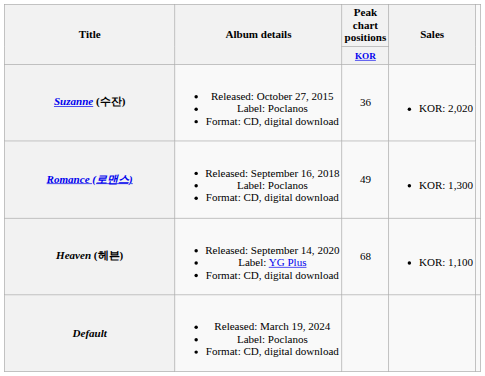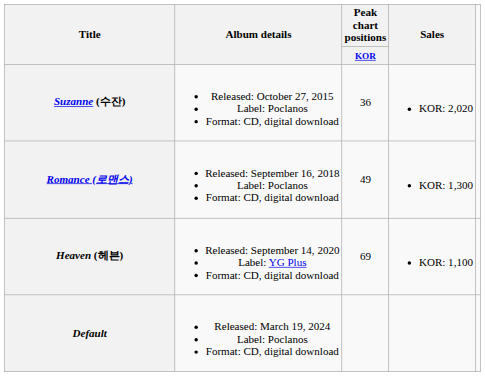Heaven (헤븐) | Peak chart positions / KOR: 68 -> 69
